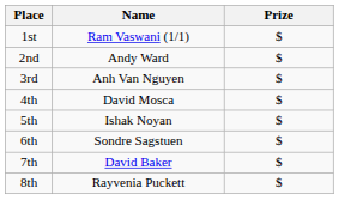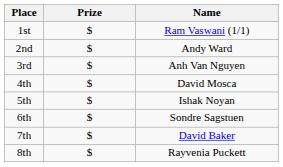columns swapped: Name <-> Prize
